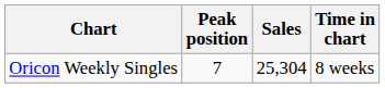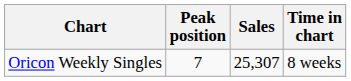Oricon Weekly Singles | Sales: 25,304 -> 25,307
